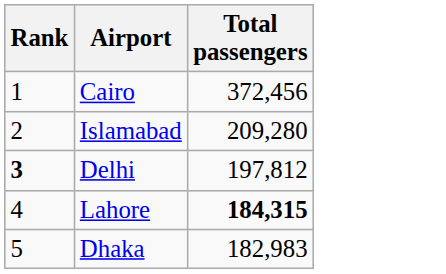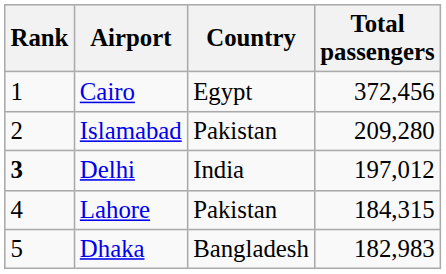+ column: Country | Egypt | Pakistan | India | Pakistan | Bangladesh
Delhi | Total passengers: 197,812 -> 197,012
Lahore | Total passengers: bold -> normal
